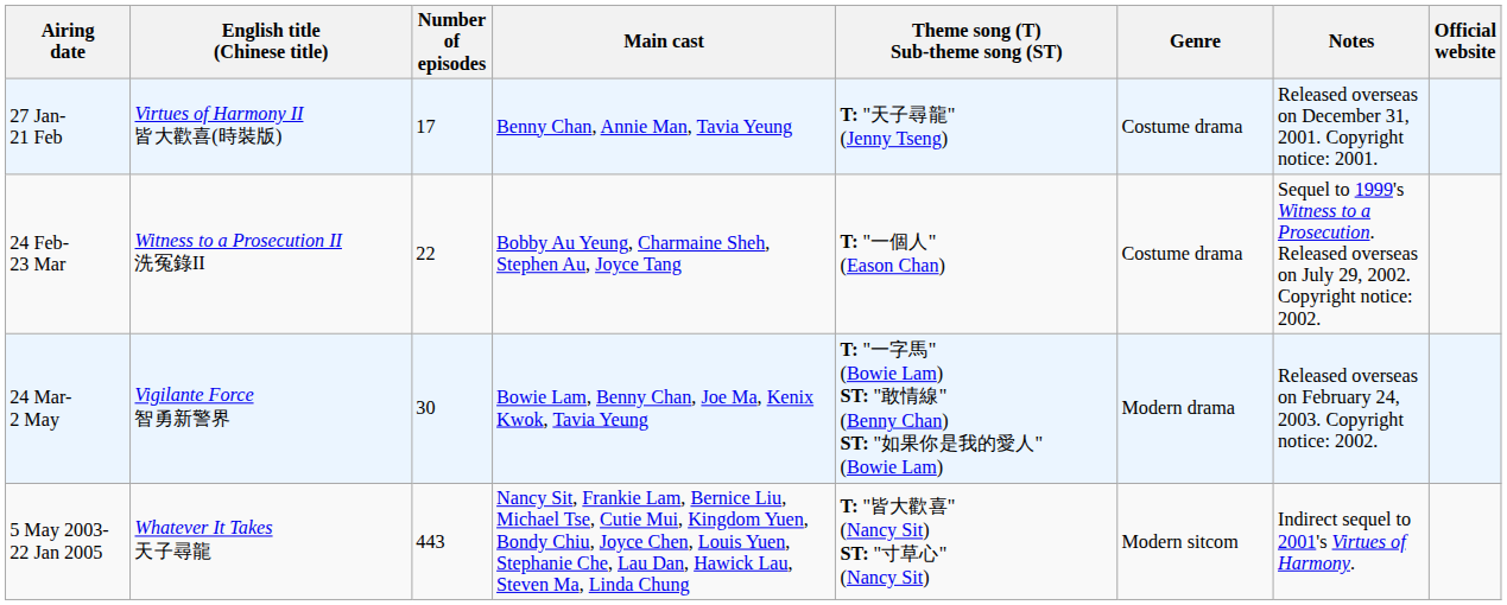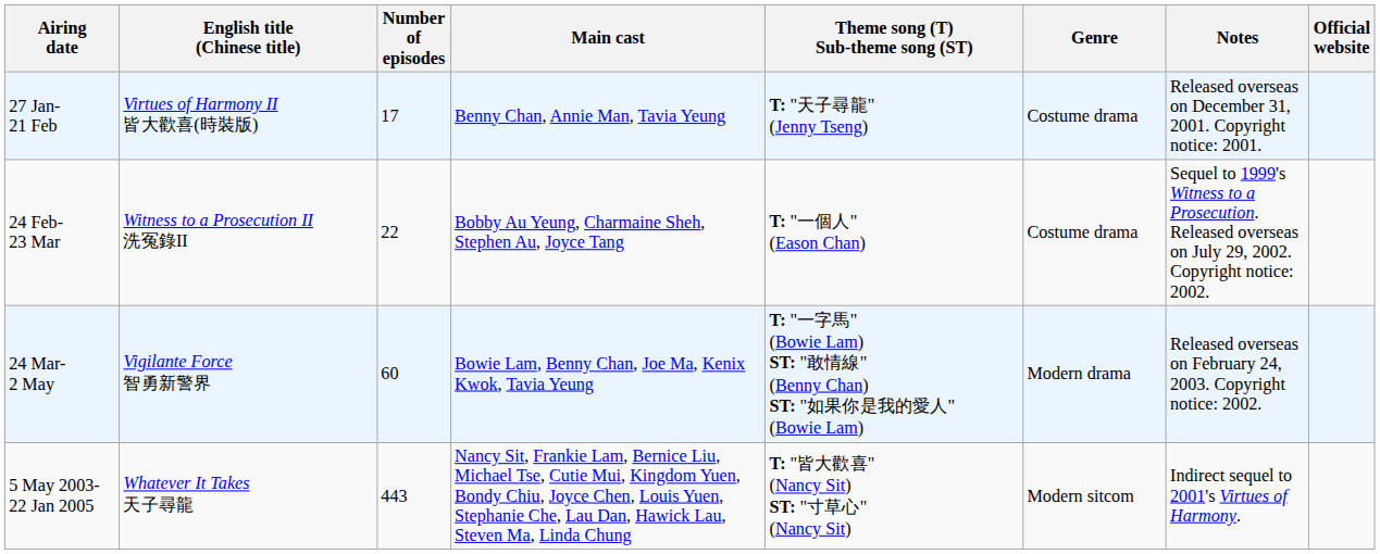24 Mar- 2 May | Number of episodes: 30 -> 60
